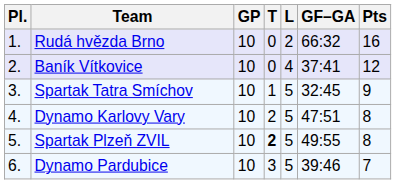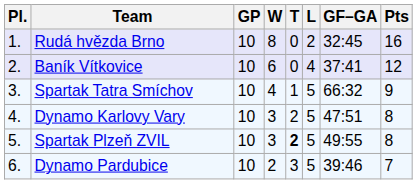+ column: W | 8 | 6 | 4 | 3 | 3 | 2
Rudá hvězda Brno | GF–GA: 66:32 -> 32:45
Spartak Tatra Smíchov | GF–GA: 32:45 -> 66:32
